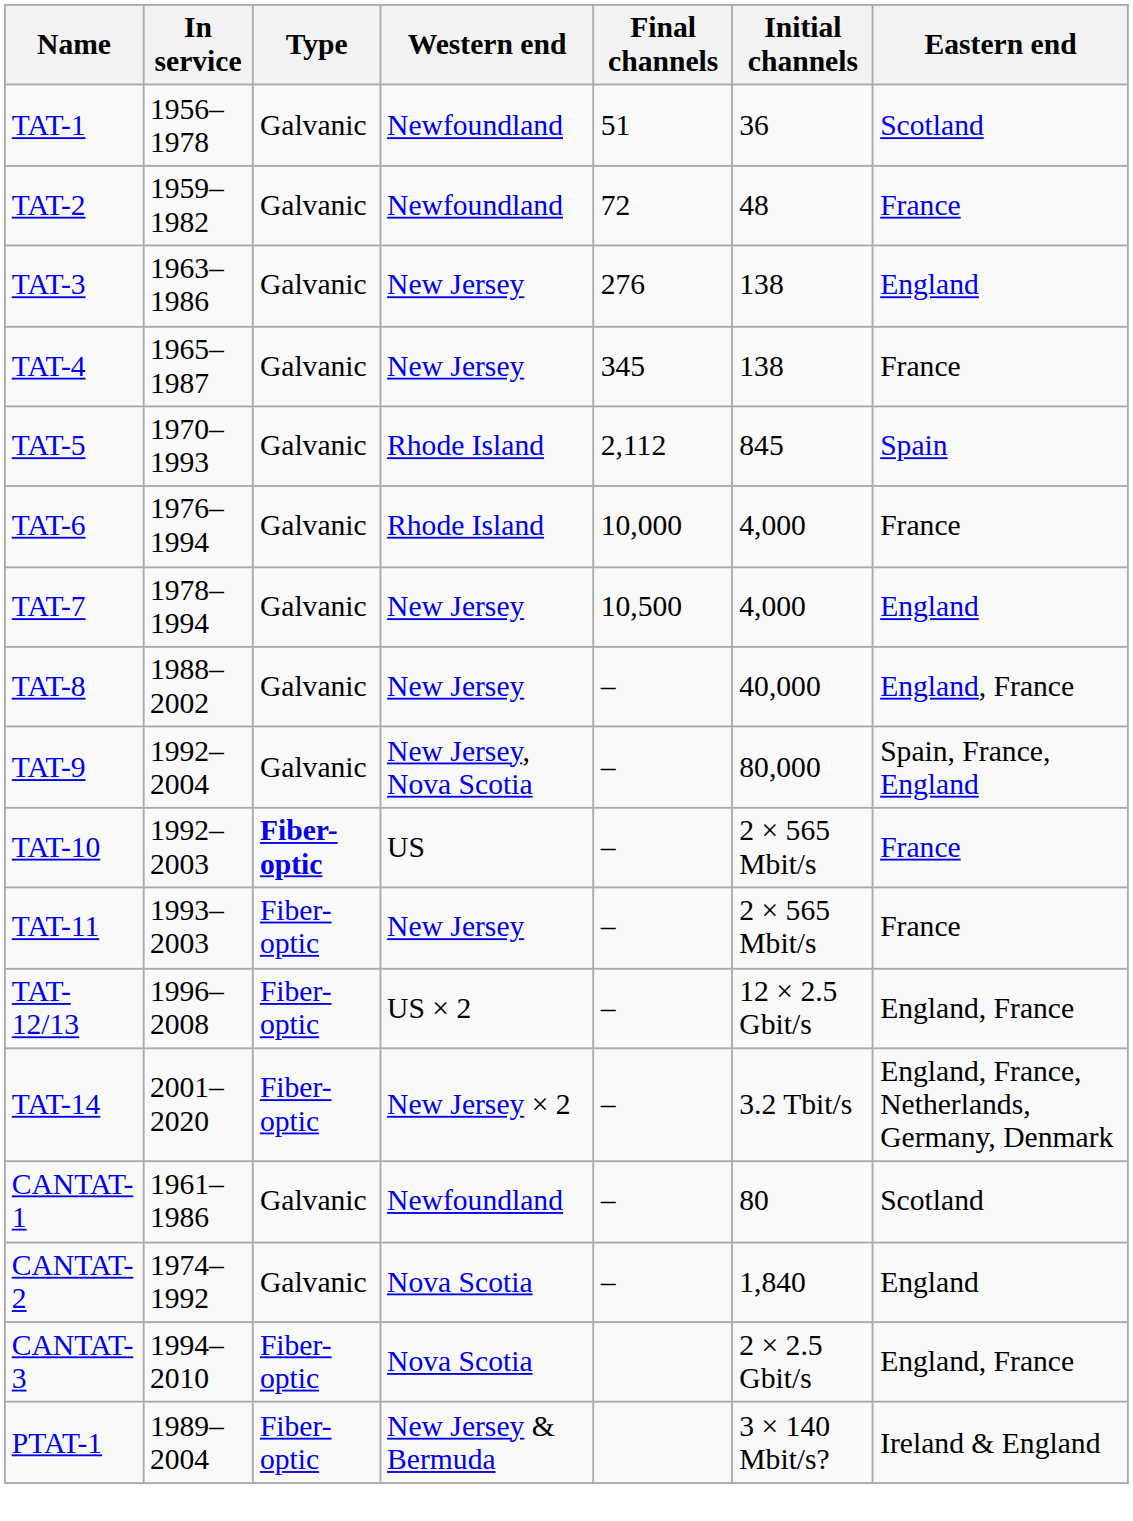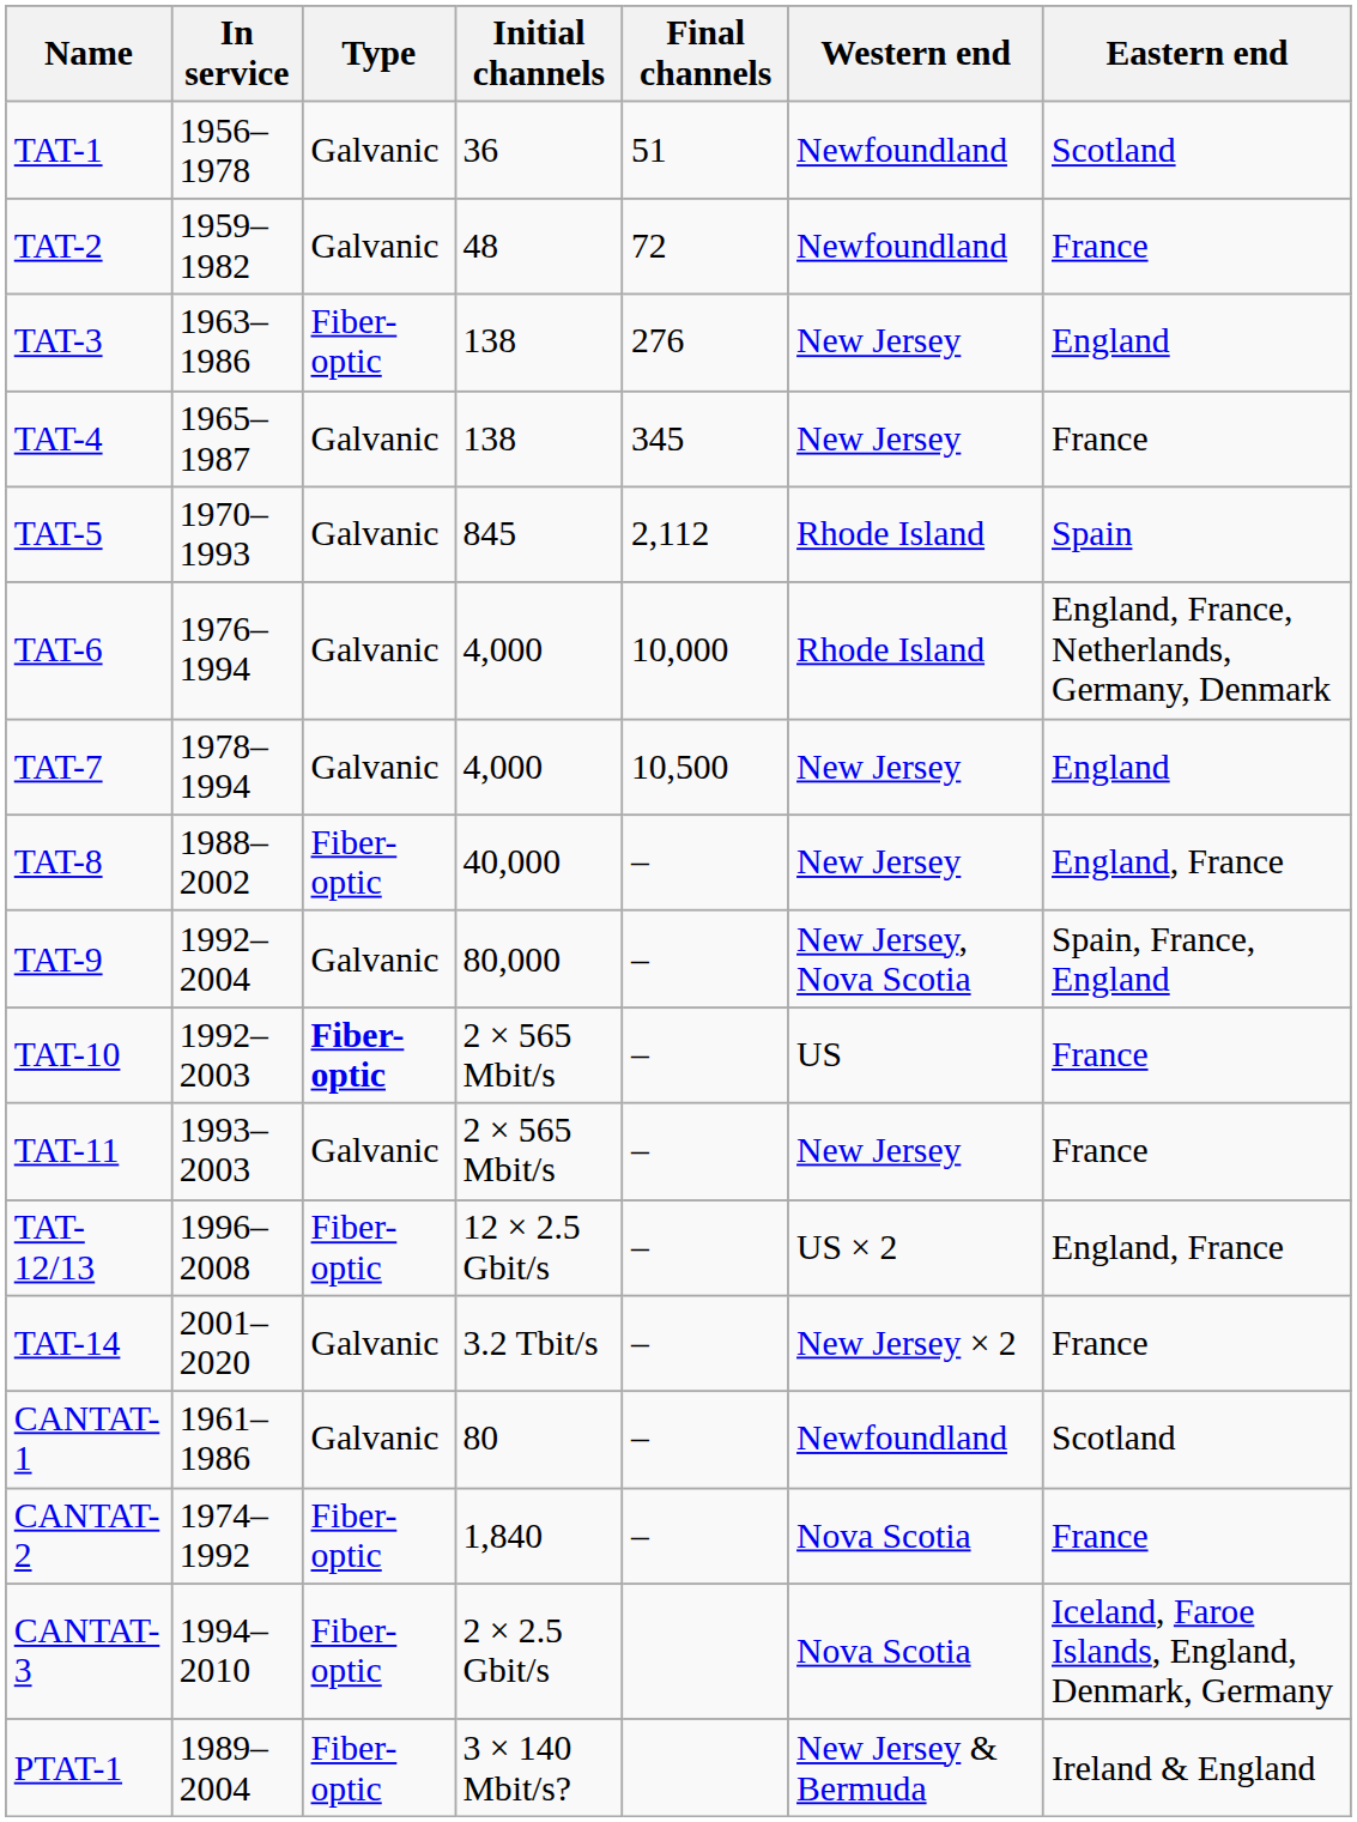columns swapped: Initial channels <-> Western end
TAT-3 | Type: Galvanic -> Fiber-optic
TAT-6 | Eastern end: France -> England, France, Netherlands, Germany, Denmark
TAT-8 | Type: Galvanic -> Fiber-optic
TAT-11 | Type: Fiber-optic -> Galvanic
TAT-14 | Type: Fiber-optic -> Galvanic
TAT-14 | Eastern end: England, France, Netherlands, Germany, Denmark -> France
CANTAT-2 | Type: Galvanic -> Fiber-optic
CANTAT-2 | Eastern end: England -> France
CANTAT-3 | Eastern end: England, France -> Iceland, Faroe Islands, England, Denmark, Germany
